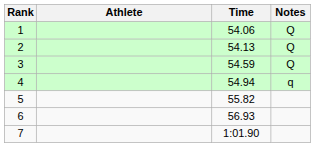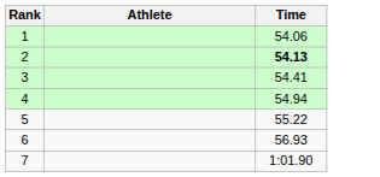- column: Notes | Q | Q | Q | q
2 | Time: normal -> bold
3 | Time: 54.59 -> 54.41
5 | Time: 55.82 -> 55.22
